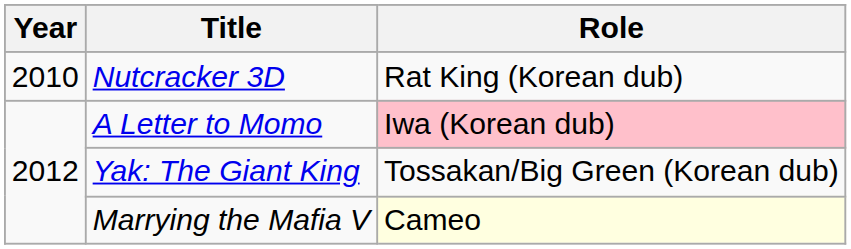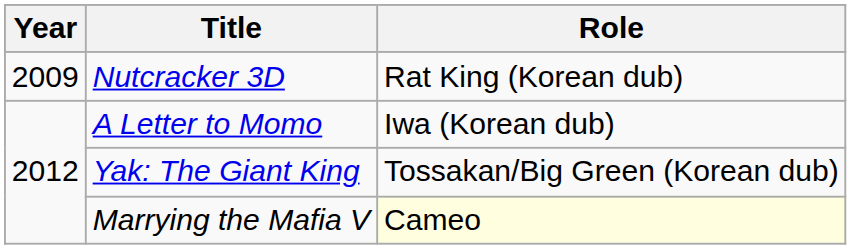Nutcracker 3D | Year: 2010 -> 2009
A Letter to Momo | Role: pink background -> no background
